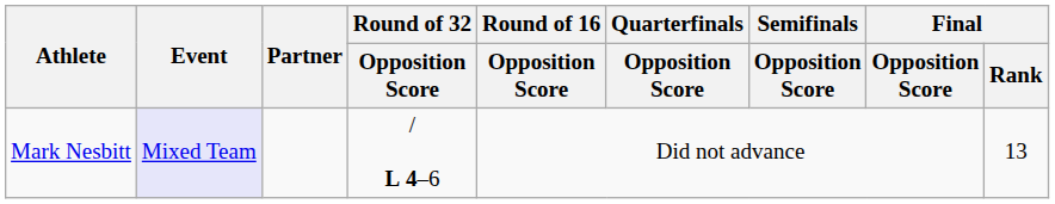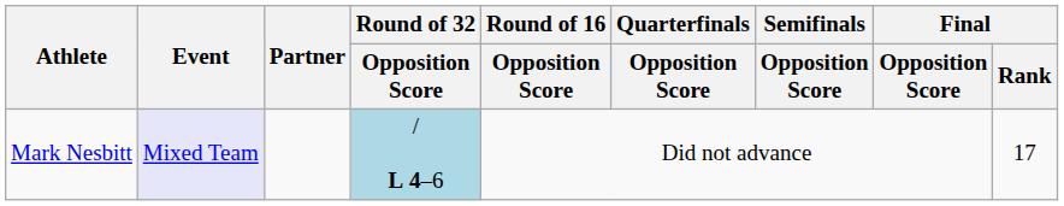Mark Nesbitt | Round of 32 / Opposition Score: no background -> lightblue background
Mark Nesbitt | Final / Rank: 13 -> 17
